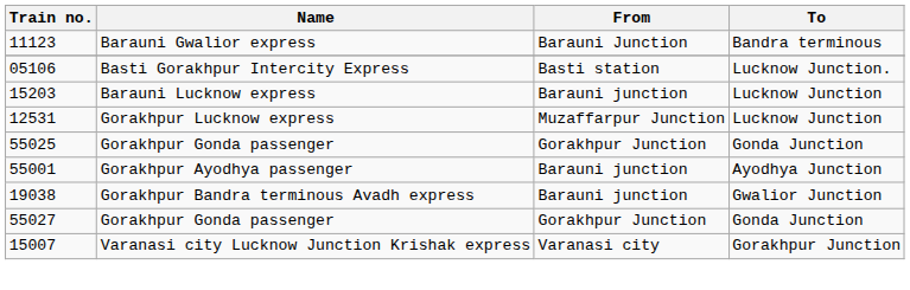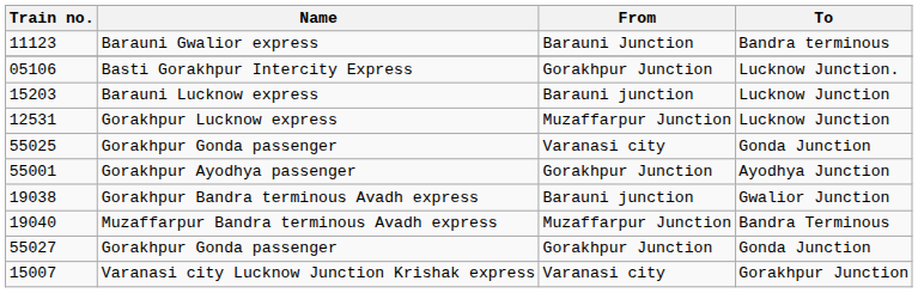Basti Gorakhpur Intercity Express | From: Basti station -> Gorakhpur Junction
55025 / Gorakhpur Gonda passenger | From: Gorakhpur Junction -> Varanasi city
Gorakhpur Ayodhya passenger | From: Barauni junction -> Gorakhpur Junction
+ row: 19040 | Muzaffarpur Bandra terminous Avadh express | Muzaffarpur Junction | Bandra Terminous
